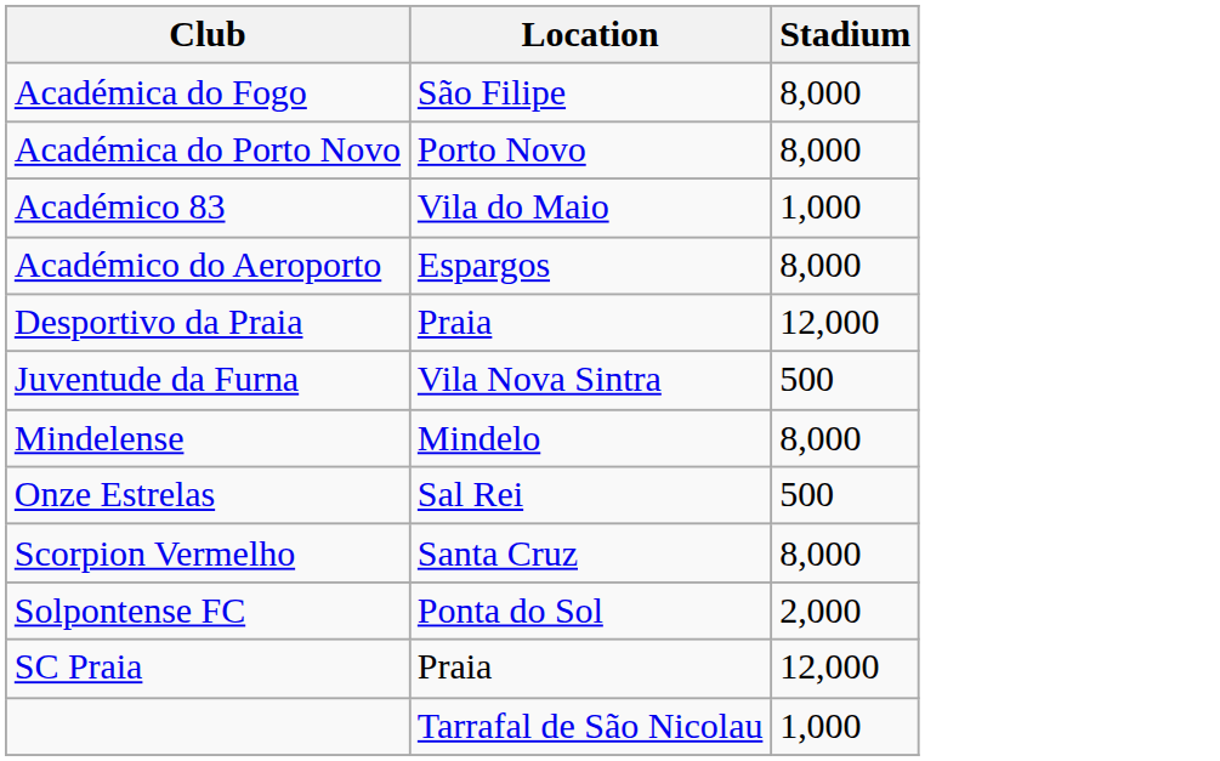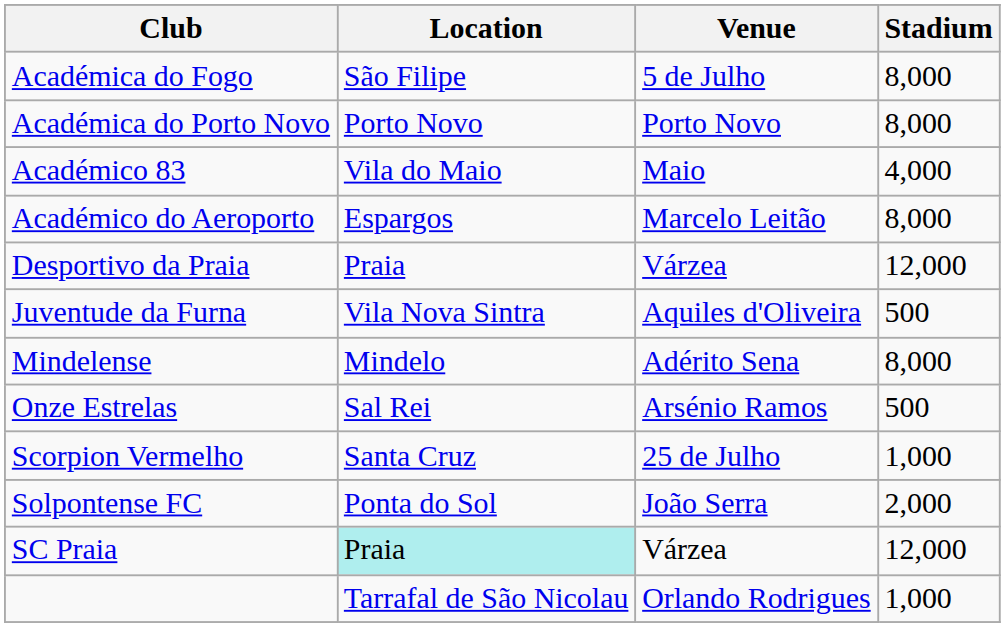+ column: Venue | 5 de Julho | Porto Novo | Maio | Marcelo Leitão | Várzea | Aquiles d'Oliveira | Adérito Sena | Arsénio Ramos | 25 de Julho | João Serra | Várzea | Orlando Rodrigues
Académico 83 | Stadium: 1,000 -> 4,000
Scorpion Vermelho | Stadium: 8,000 -> 1,000
SC Praia | Location: no background -> paleturquoise background
